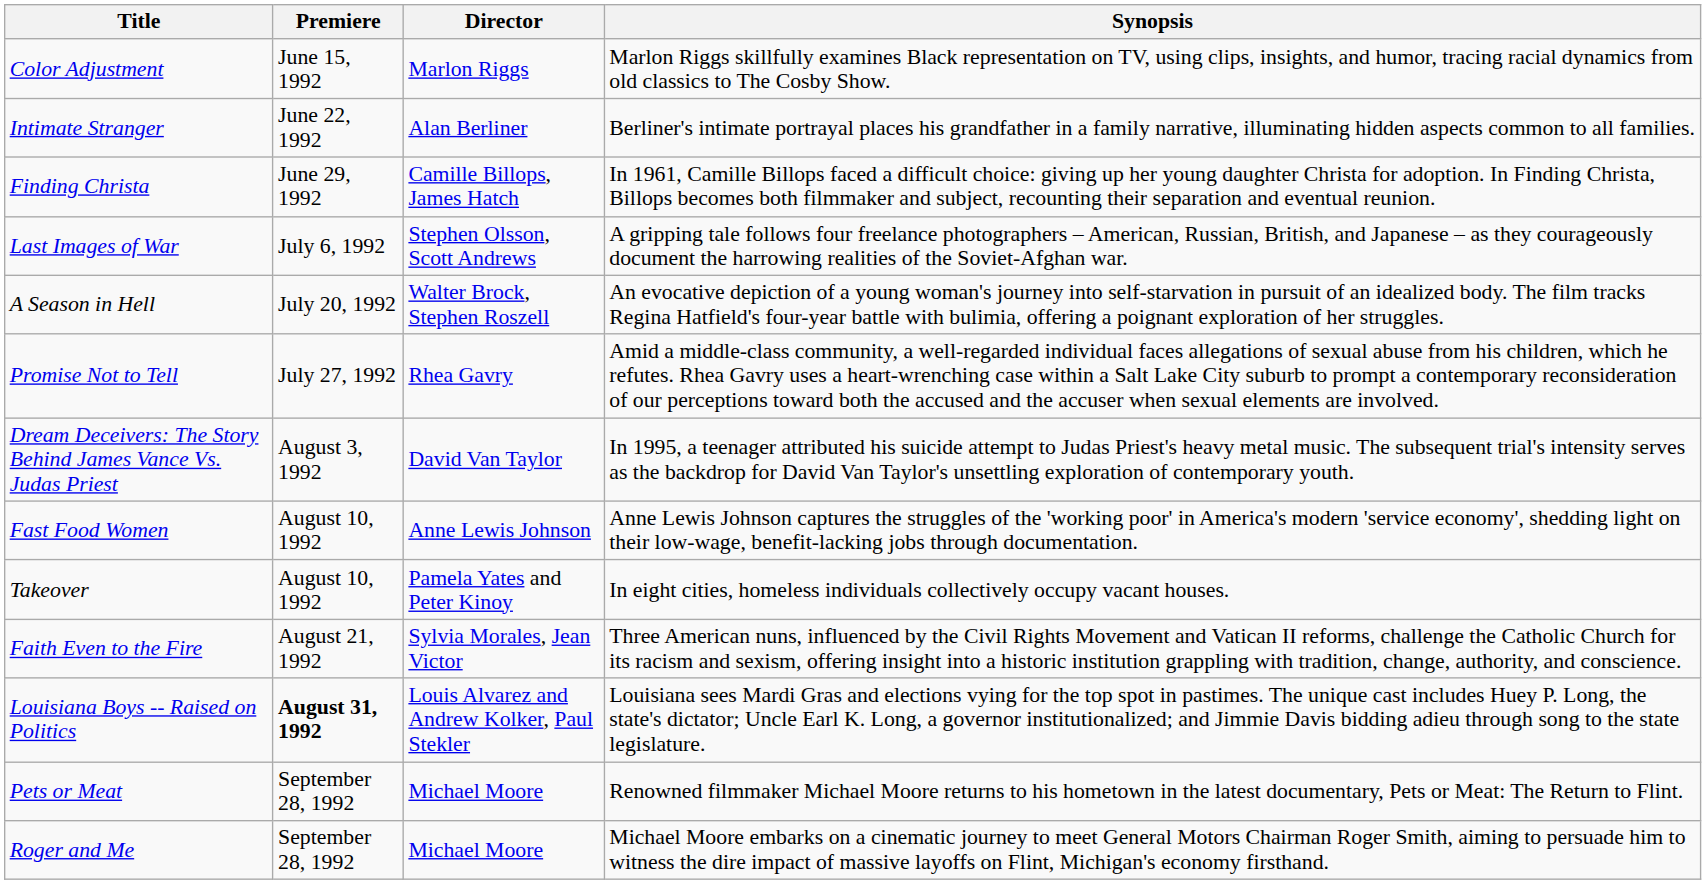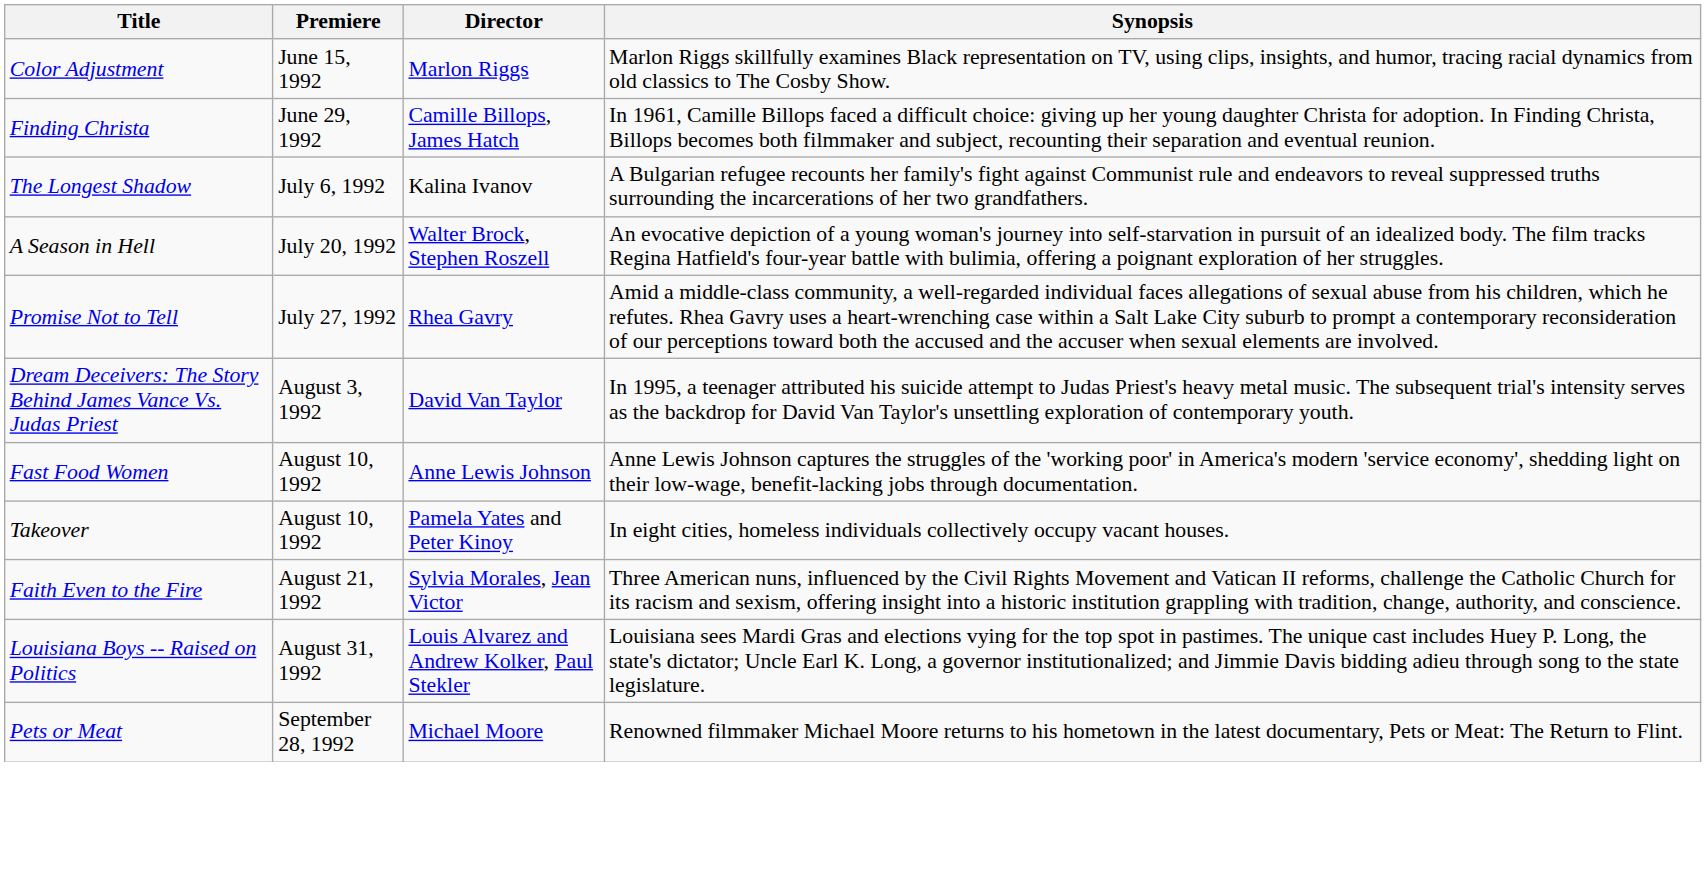- row: Intimate Stranger | June 22, 1992 | Alan Berliner | Berliner's intimate portrayal places his grandfather in a family narrative, illuminating hidden aspects common to all families.
- row: Last Images of War | July 6, 1992 | Stephen Olsson, Scott Andrews | A gripping tale follows four freelance photographers – American, Russian, British, and Japanese – as they courageously document the harrowing realities of the Soviet-Afghan war.
+ row: The Longest Shadow | July 6, 1992 | Kalina Ivanov | A Bulgarian refugee recounts her family's fight against Communist rule and endeavors to reveal suppressed truths surrounding the incarcerations of her two grandfathers.
Louisiana Boys -- Raised on Politics | Premiere: bold -> normal
- row: Roger and Me | September 28, 1992 | Michael Moore | Michael Moore embarks on a cinematic journey to meet General Motors Chairman Roger Smith, aiming to persuade him to witness the dire impact of massive layoffs on Flint, Michigan's economy firsthand.
